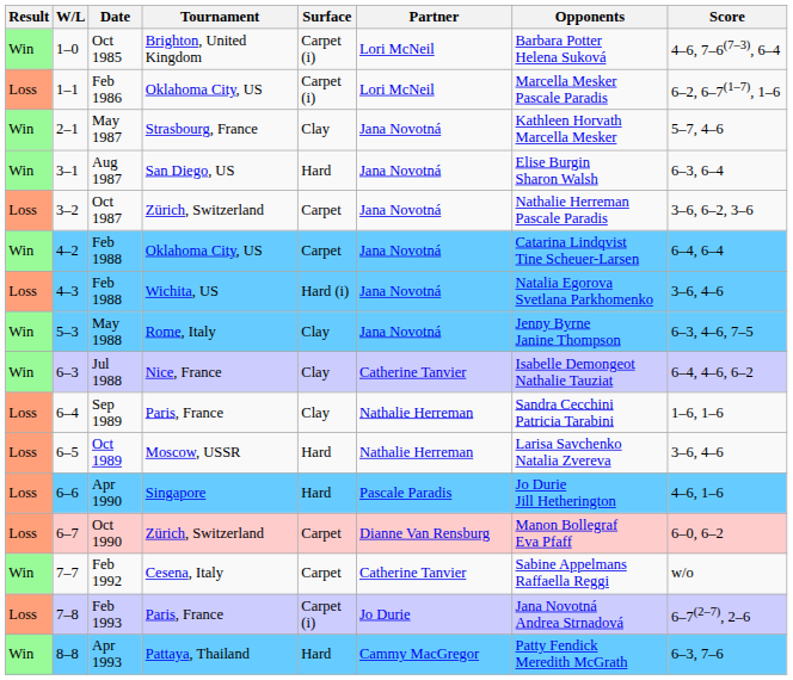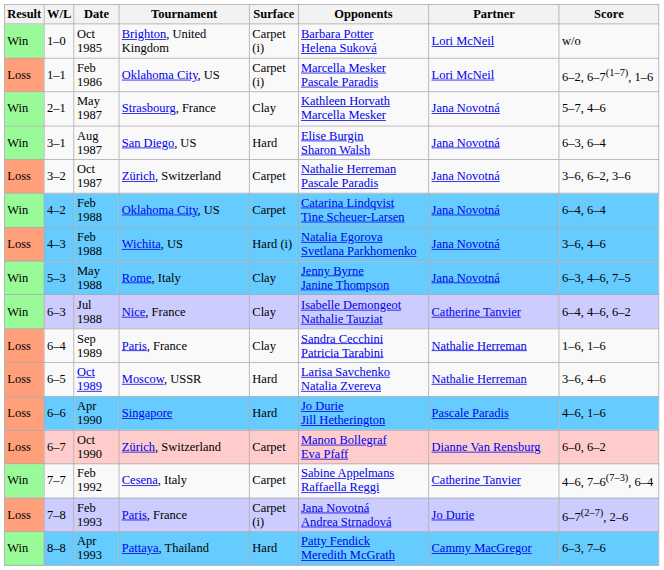columns swapped: Partner <-> Opponents
Oct 1985 | Score: 4–6, 7–6(7–3), 6–4 -> w/o
Feb 1992 | Score: w/o -> 4–6, 7–6(7–3), 6–4
